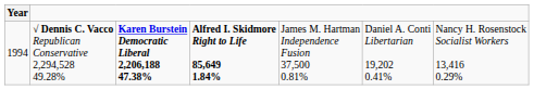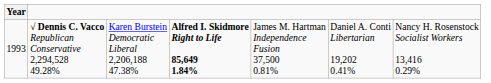√ Dennis C. Vacco Republican Conservative 2,294,528 49.28% | Year: 1994 -> 1993
√ Dennis C. Vacco Republican Conservative 2,294,528 49.28% | column 3: bold -> normal
